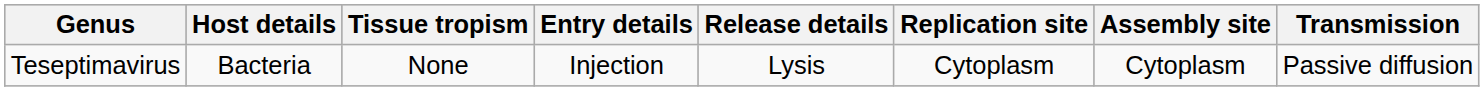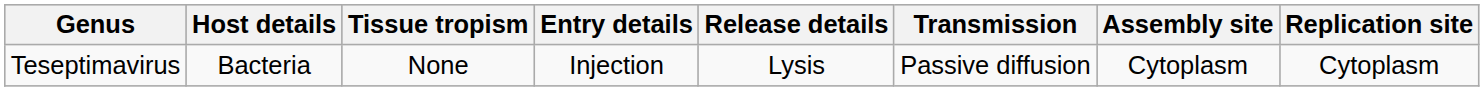columns swapped: Replication site <-> Transmission
